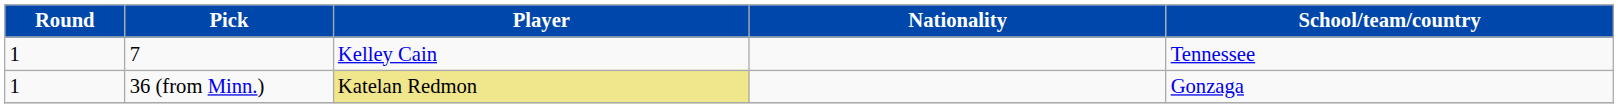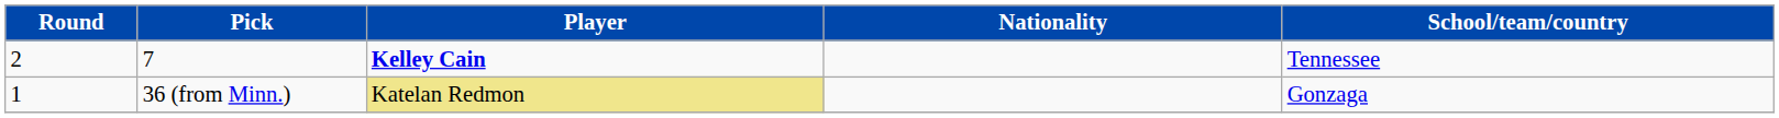7 | Round: 1 -> 2
7 | Player: normal -> bold
